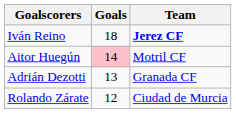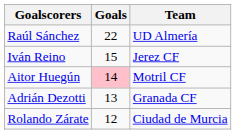+ row: Raúl Sánchez | 22 | UD Almería
Iván Reino | Goals: 18 -> 15
Iván Reino | Team: bold -> normal
